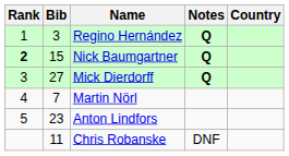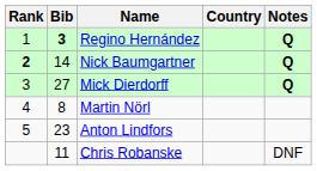columns swapped: Country <-> Notes
Regino Hernández | Bib: normal -> bold
Nick Baumgartner | Bib: 15 -> 14
Martin Nörl | Bib: 7 -> 8
